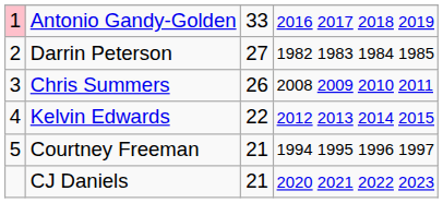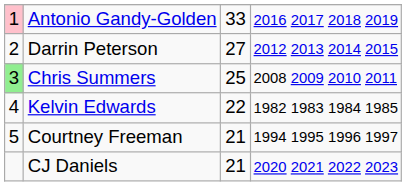Darrin Peterson | column 4: 1982 1983 1984 1985 -> 2012 2013 2014 2015
Chris Summers | column 1: no background -> lightgreen background
Chris Summers | column 3: 26 -> 25
Kelvin Edwards | column 4: 2012 2013 2014 2015 -> 1982 1983 1984 1985
